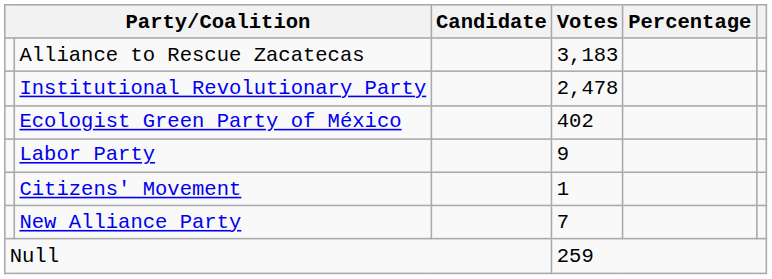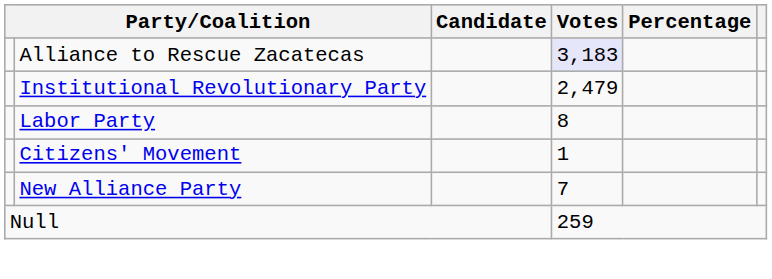Alliance to Rescue Zacatecas | Votes: no background -> lavender background
Institutional Revolutionary Party | Votes: 2,478 -> 2,479
- row: Ecologist Green Party of México | 402
Labor Party | Votes: 9 -> 8
